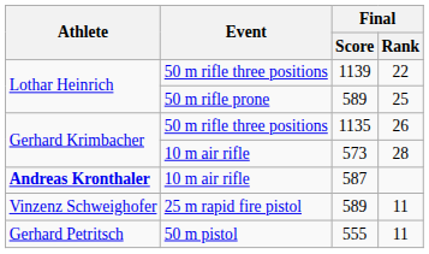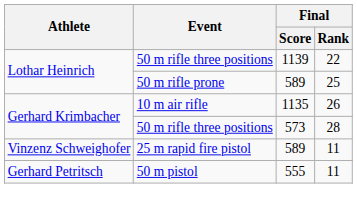1135 | Event: 50 m rifle three positions -> 10 m air rifle
573 | Event: 10 m air rifle -> 50 m rifle three positions
- row: Andreas Kronthaler | 10 m air rifle | 587
